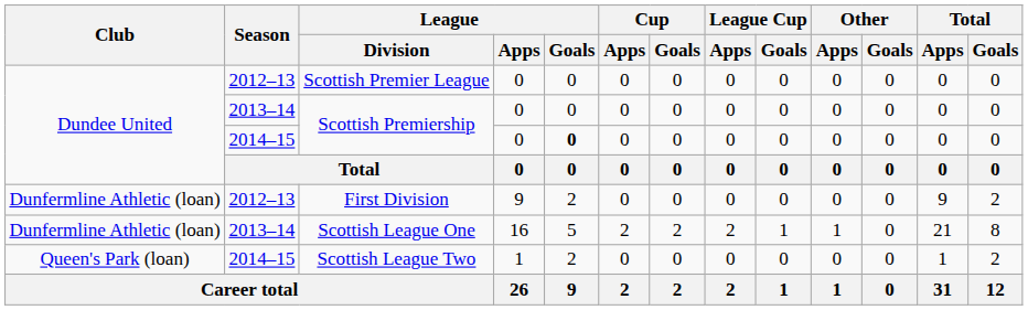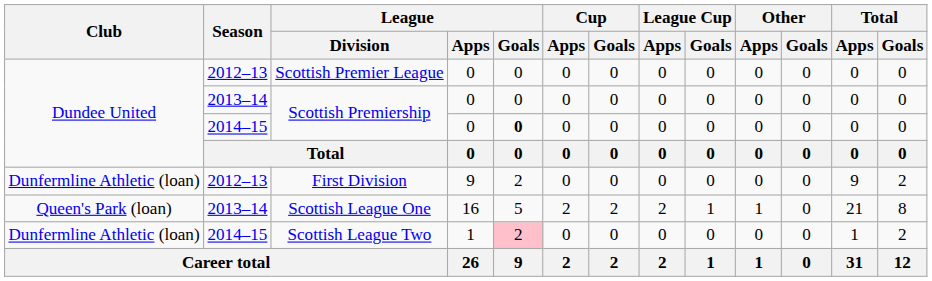Scottish League One | Club: Dunfermline Athletic (loan) -> Queen's Park (loan)
Scottish League Two | Club: Queen's Park (loan) -> Dunfermline Athletic (loan)
Scottish League Two | League / Goals: no background -> pink background
